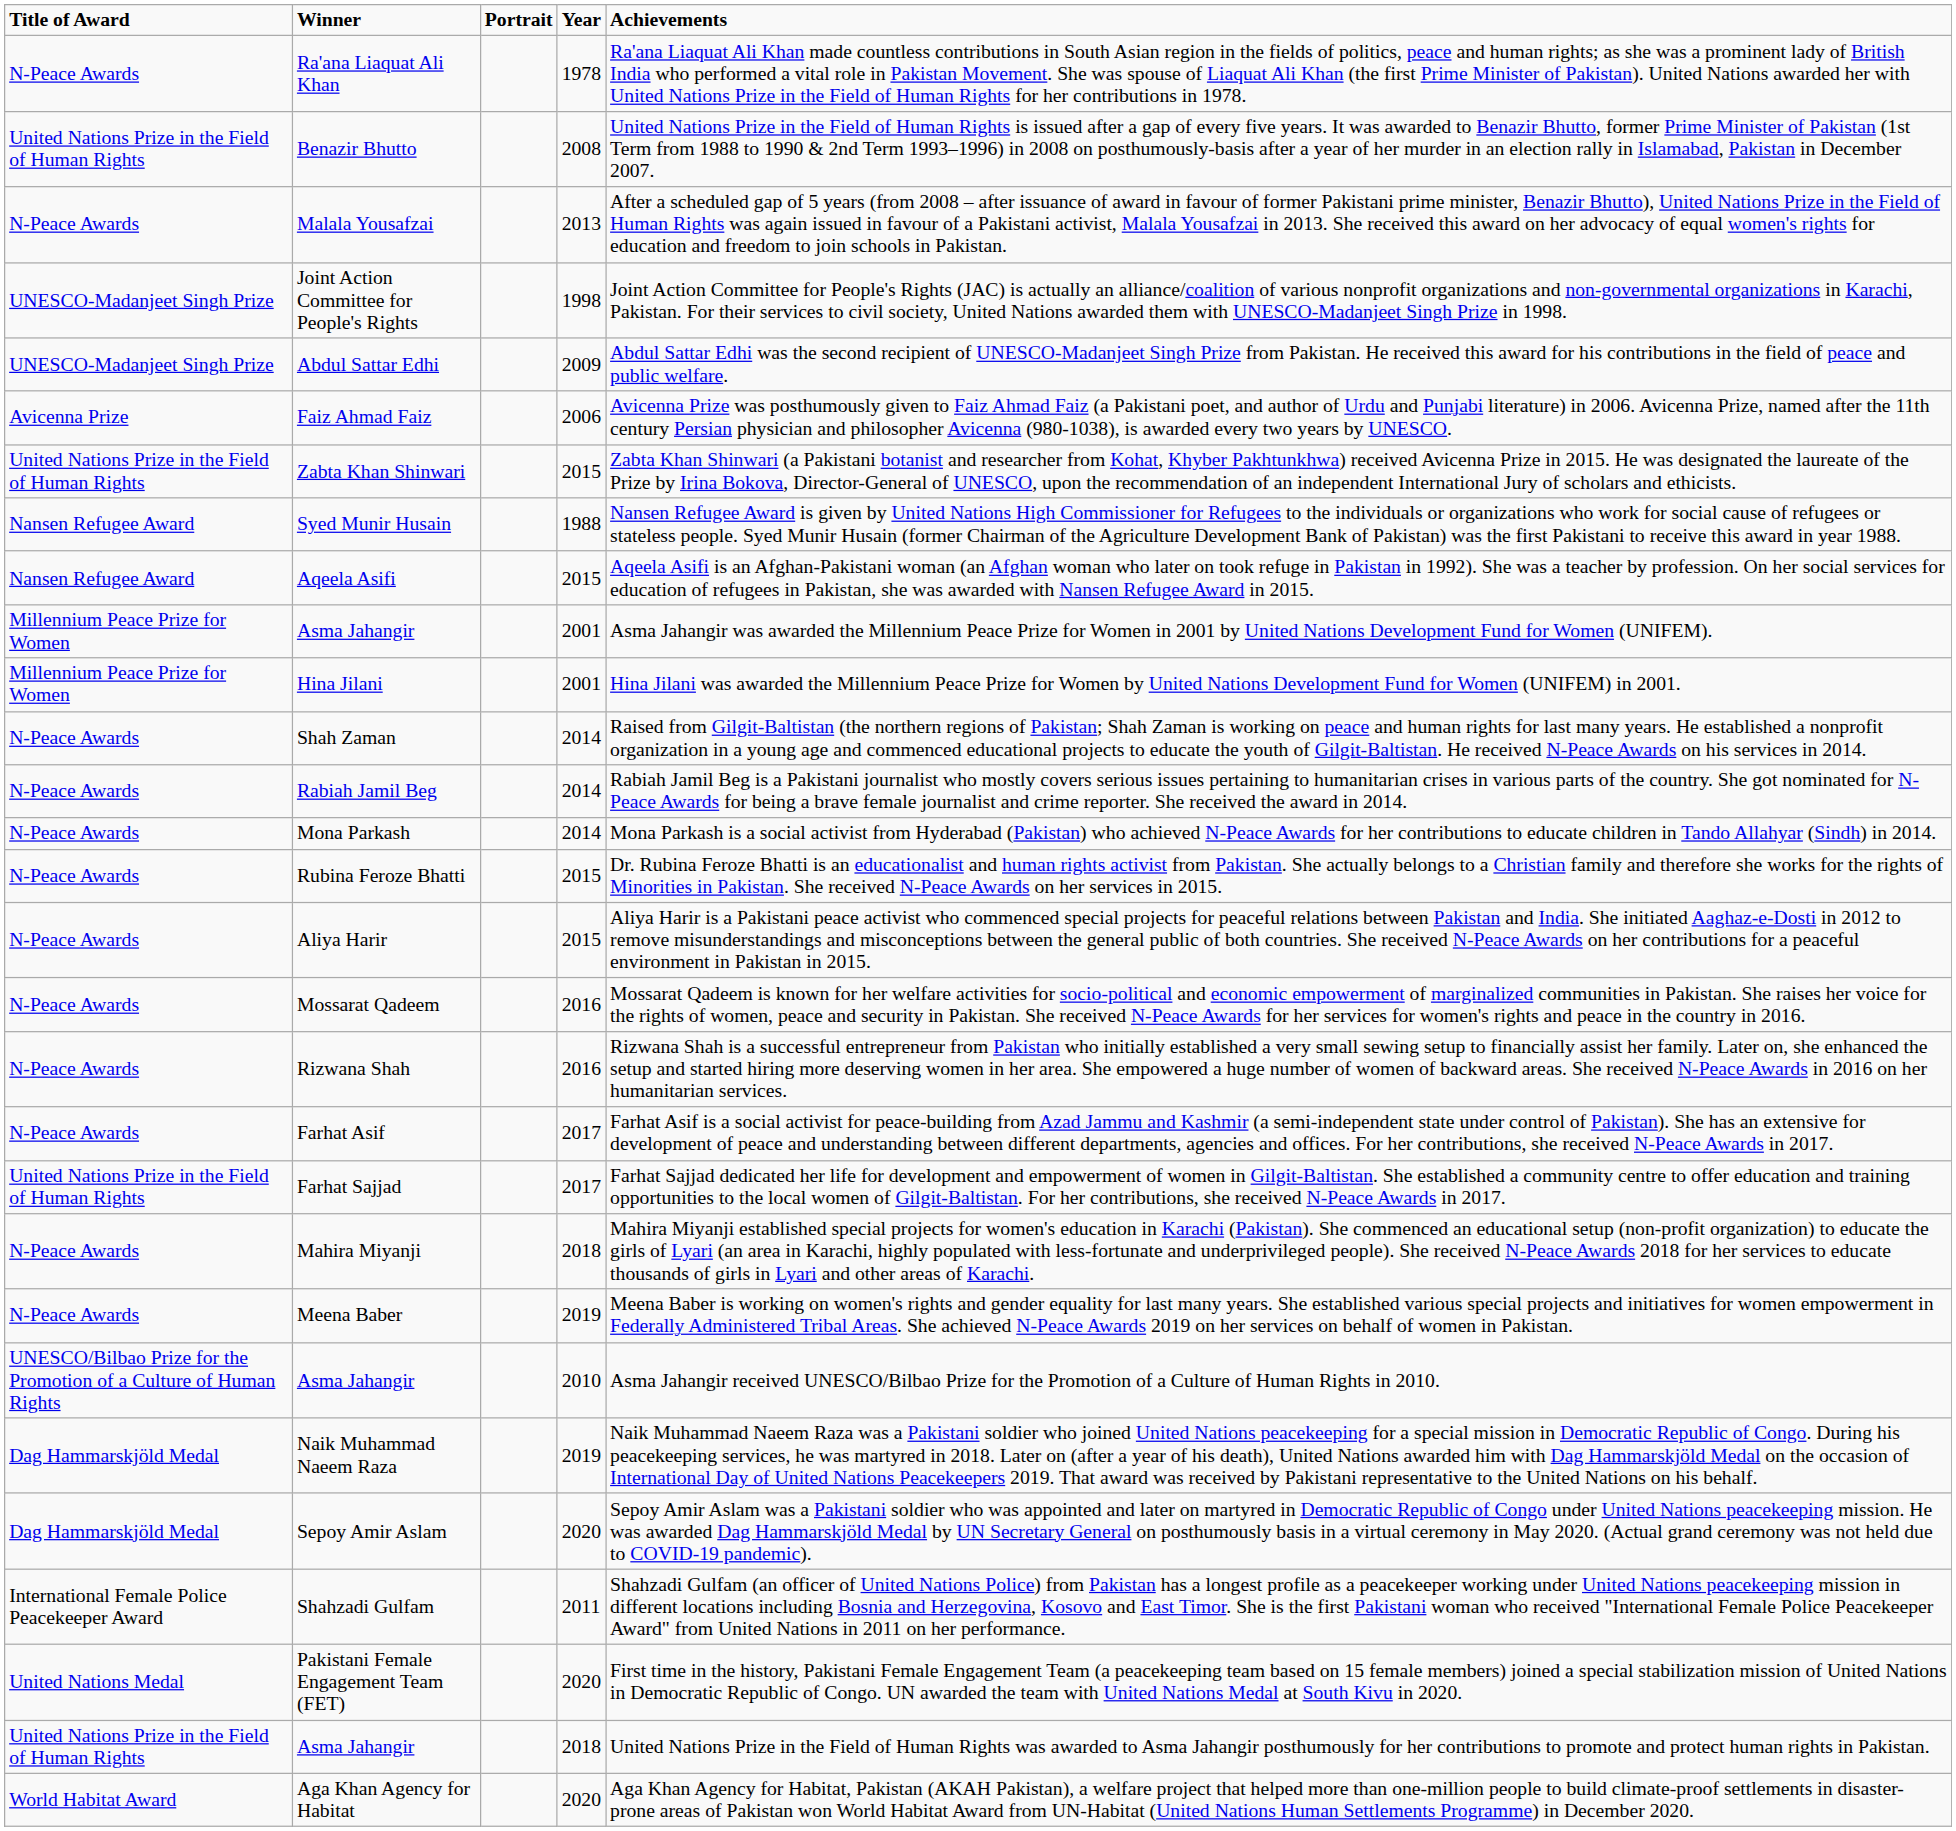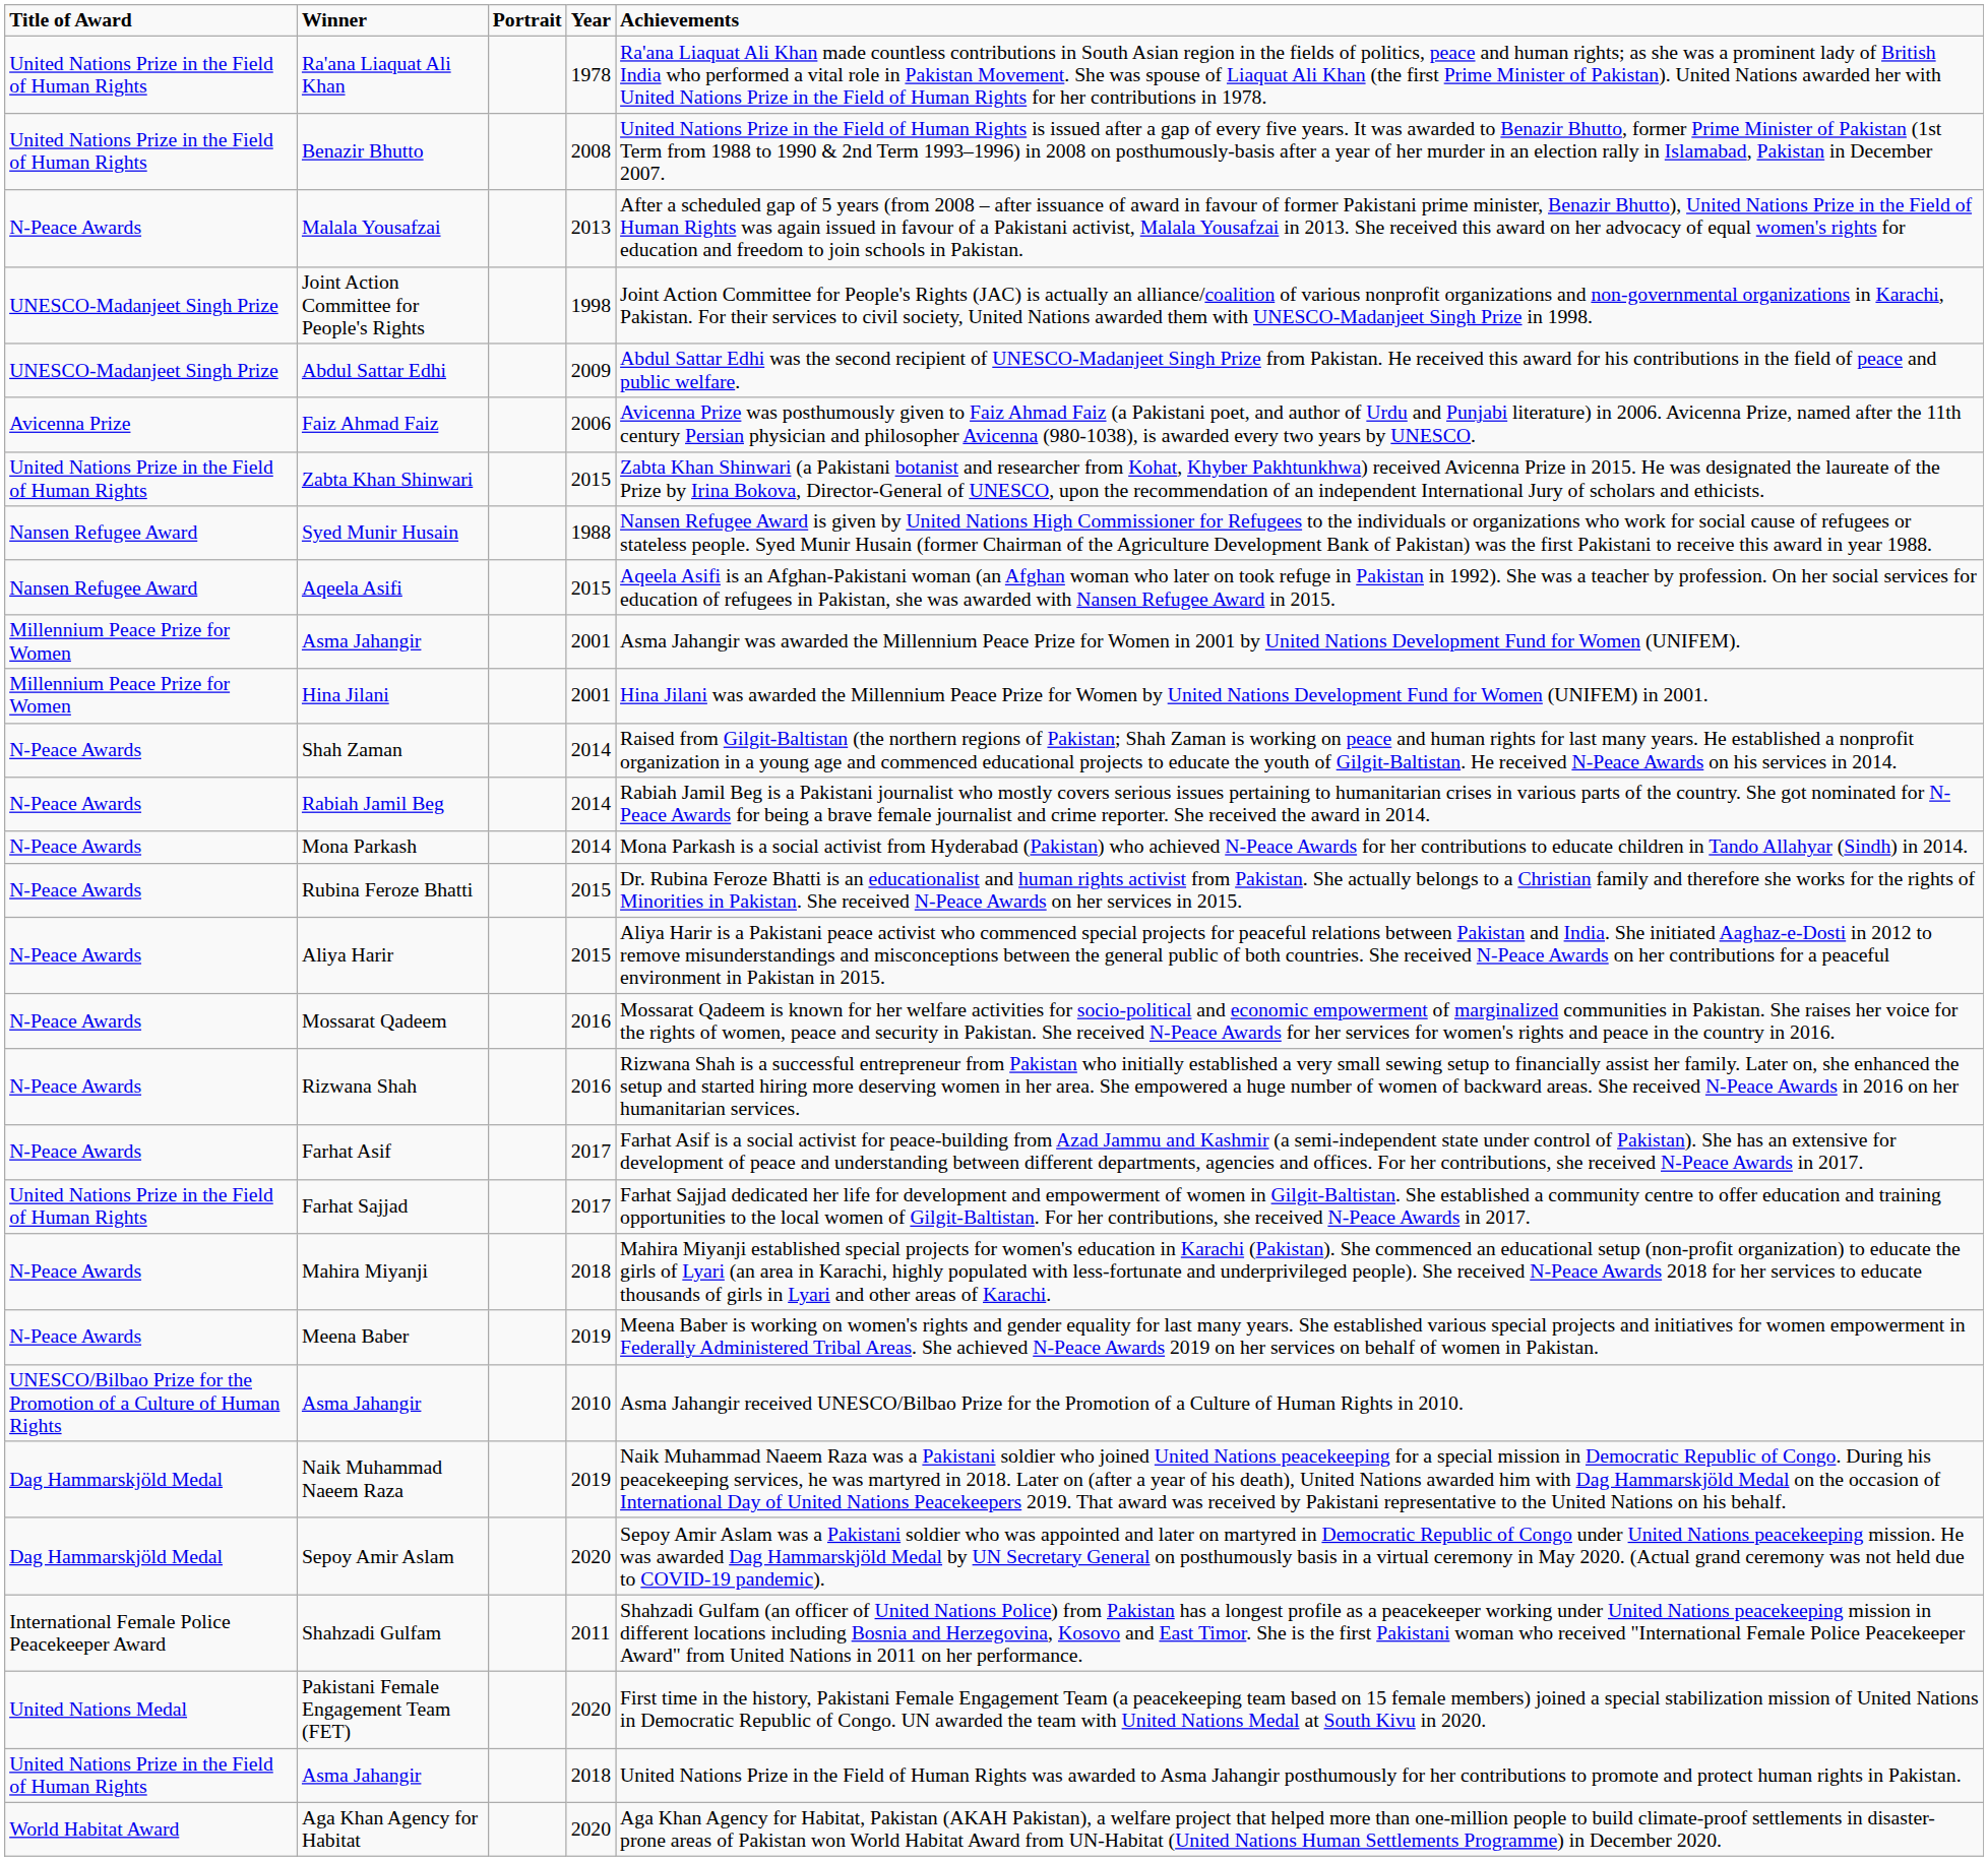Ra'ana Liaquat Ali Khan | Title of Award: N-Peace Awards -> United Nations Prize in the Field of Human Rights
